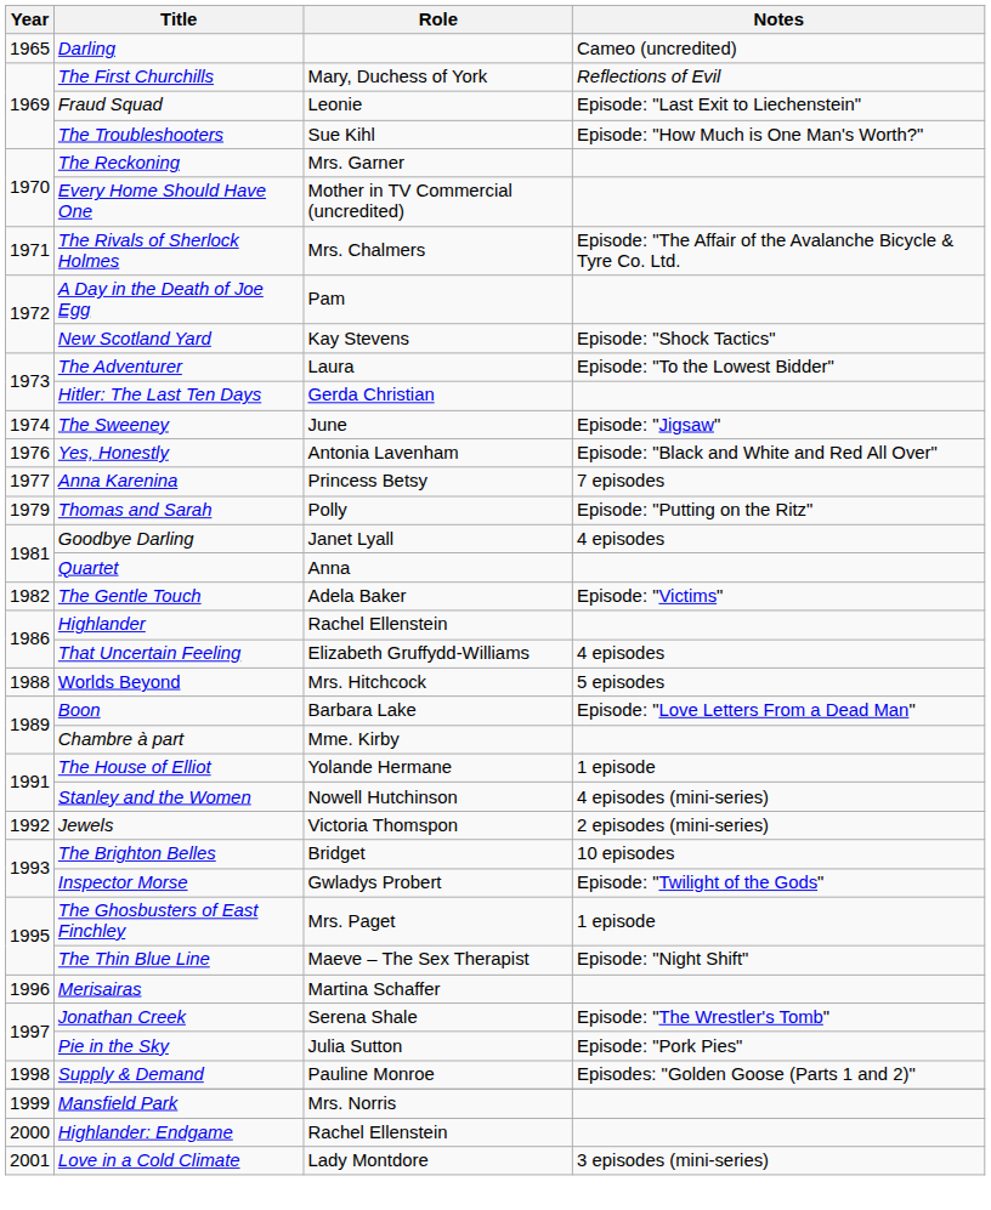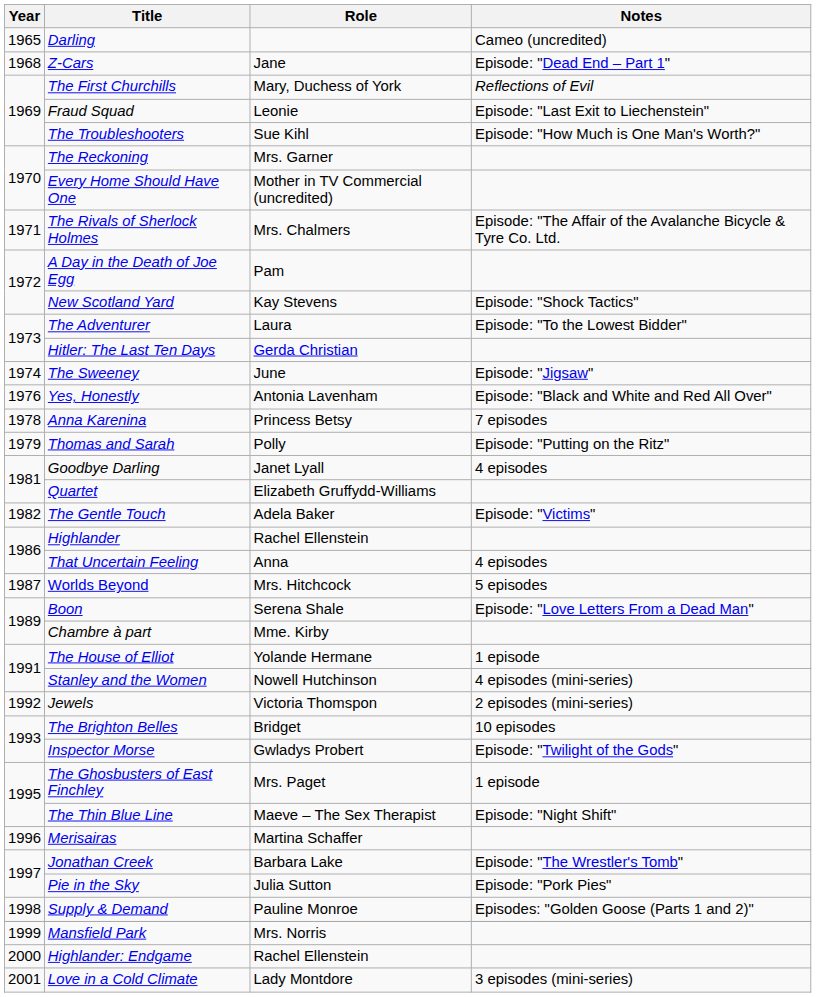+ row: 1968 | Z-Cars | Jane | Episode: "Dead End – Part 1"
Anna Karenina | Year: 1977 -> 1978
Quartet | Role: Anna -> Elizabeth Gruffydd-Williams
That Uncertain Feeling | Role: Elizabeth Gruffydd-Williams -> Anna
Worlds Beyond | Year: 1988 -> 1987
Boon | Role: Barbara Lake -> Serena Shale
Jonathan Creek | Role: Serena Shale -> Barbara Lake
